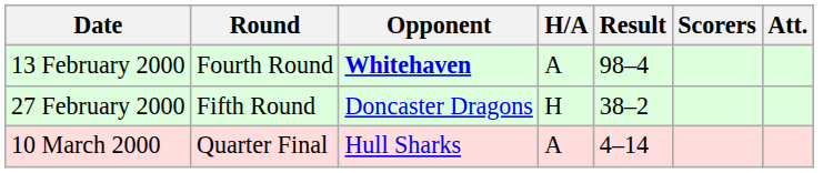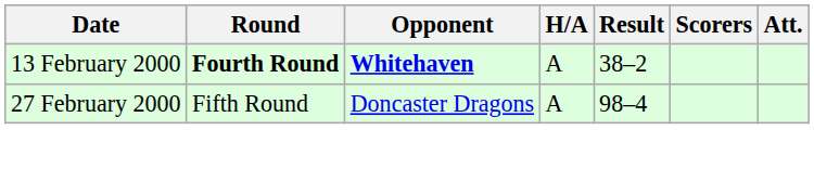13 February 2000 | Round: normal -> bold
13 February 2000 | Result: 98–4 -> 38–2
27 February 2000 | H/A: H -> A
27 February 2000 | Result: 38–2 -> 98–4
- row: 10 March 2000 | Quarter Final | Hull Sharks | A | 4–14
